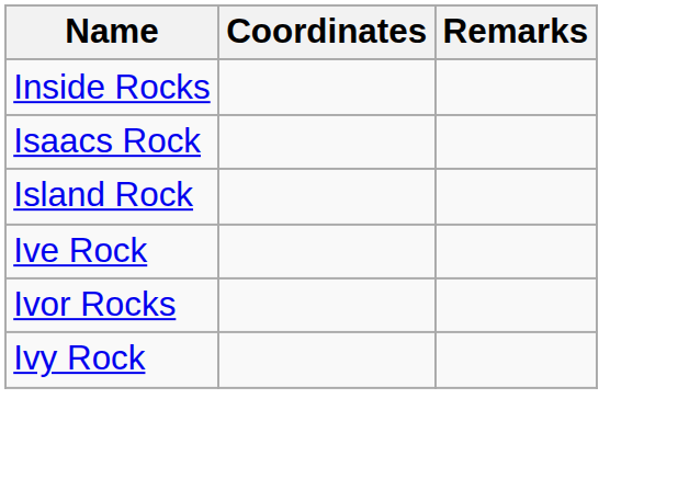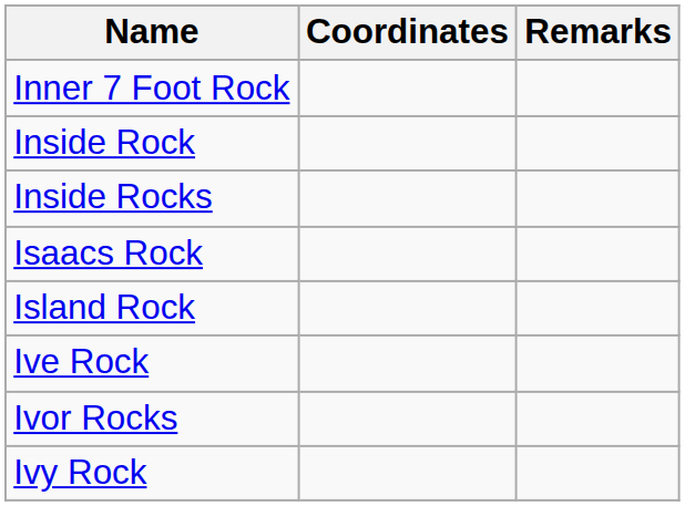+ row: Inner 7 Foot Rock
+ row: Inside Rock
